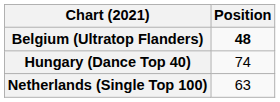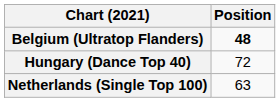Hungary (Dance Top 40) | Position: 74 -> 72
